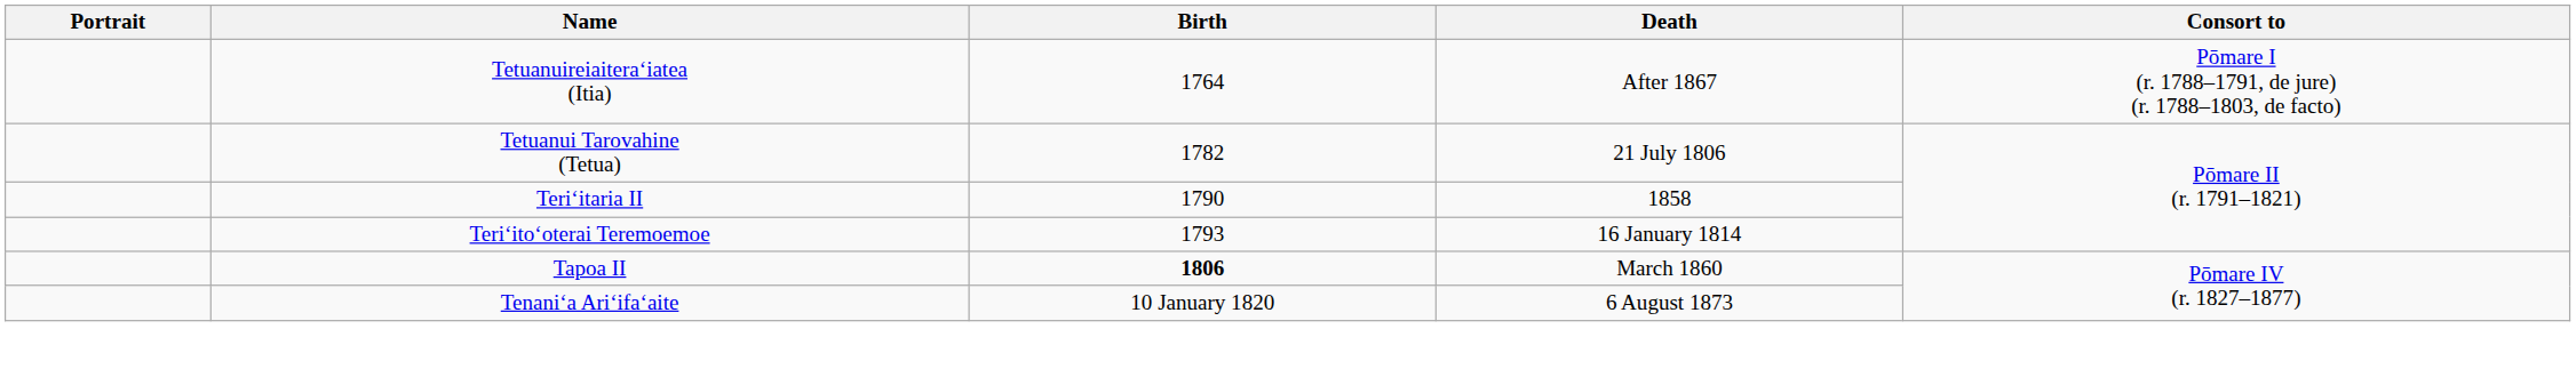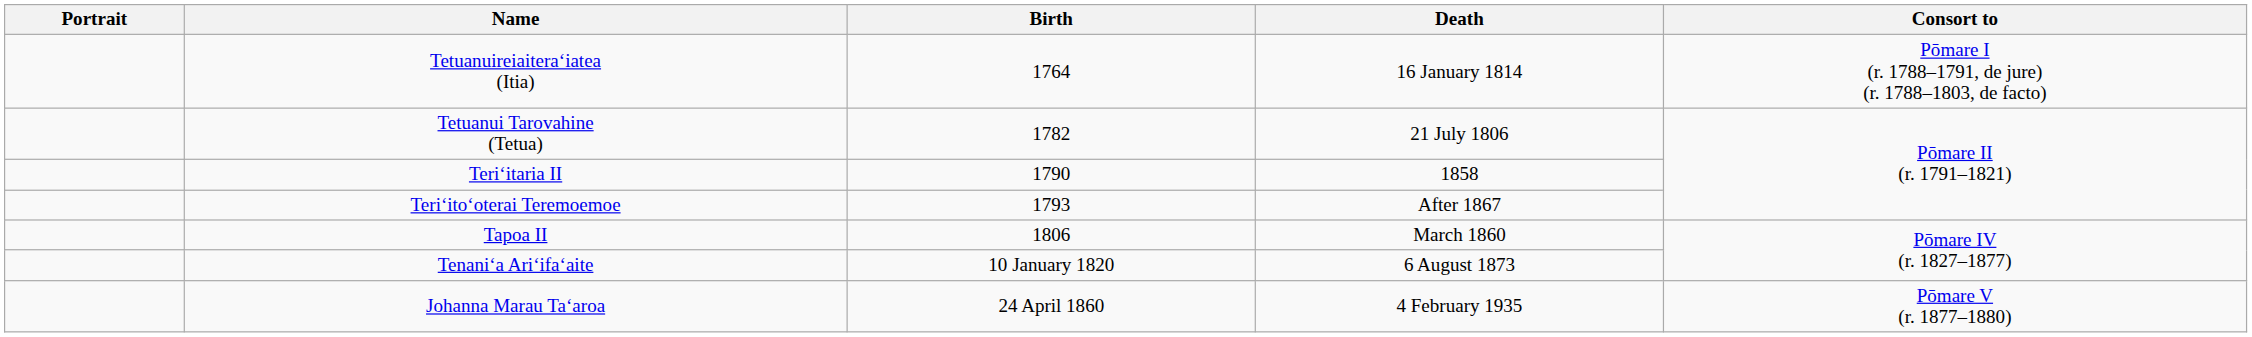Tetuanuireiaiteraʻiatea (Itia) | Death: After 1867 -> 16 January 1814
Teriʻitoʻoterai Teremoemoe | Death: 16 January 1814 -> After 1867
Tapoa II | Birth: bold -> normal
+ row: Johanna Marau Taʻaroa | 24 April 1860 | 4 February 1935 | Pōmare V (r. 1877–1880)
